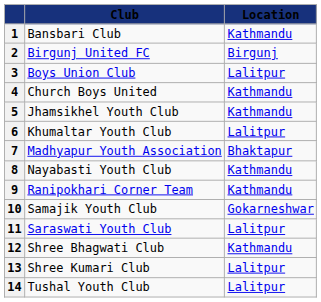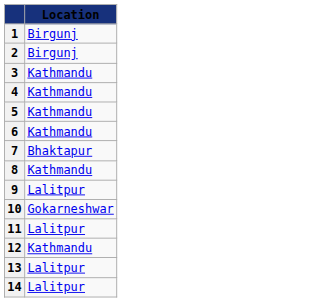- column: Club | Bansbari Club | Birgunj United FC | Boys Union Club | Church Boys United | Jhamsikhel Youth Club | Khumaltar Youth Club | Madhyapur Youth Association | Nayabasti Youth Club | Ranipokhari Corner Team | Samajik Youth Club | Saraswati Youth Club | Shree Bhagwati Club | Shree Kumari Club | Tushal Youth Club
1 | Location: Kathmandu -> Birgunj
3 | Location: Lalitpur -> Kathmandu
6 | Location: Lalitpur -> Kathmandu
9 | Location: Kathmandu -> Lalitpur
